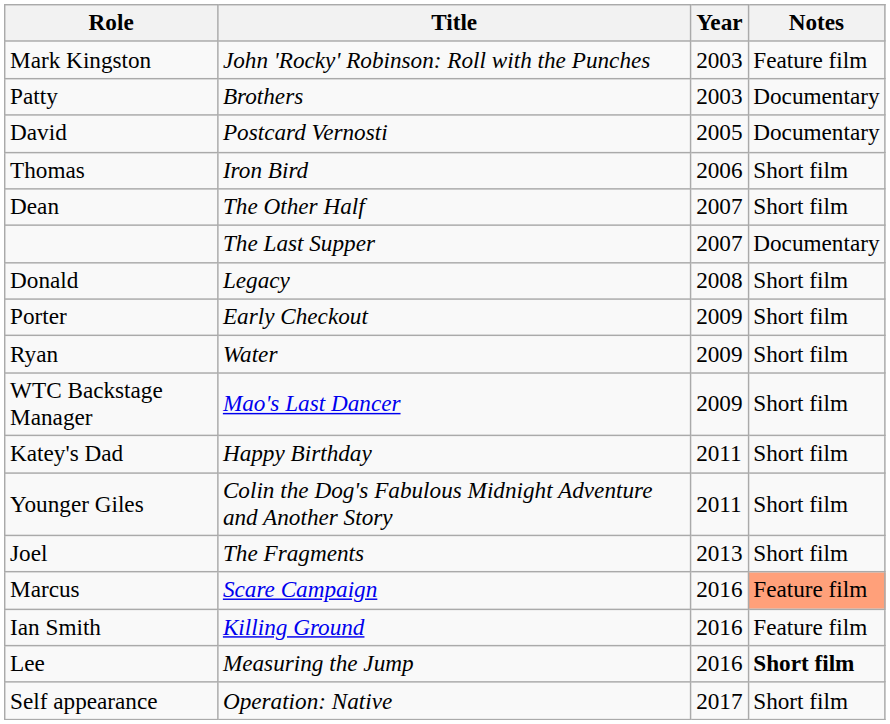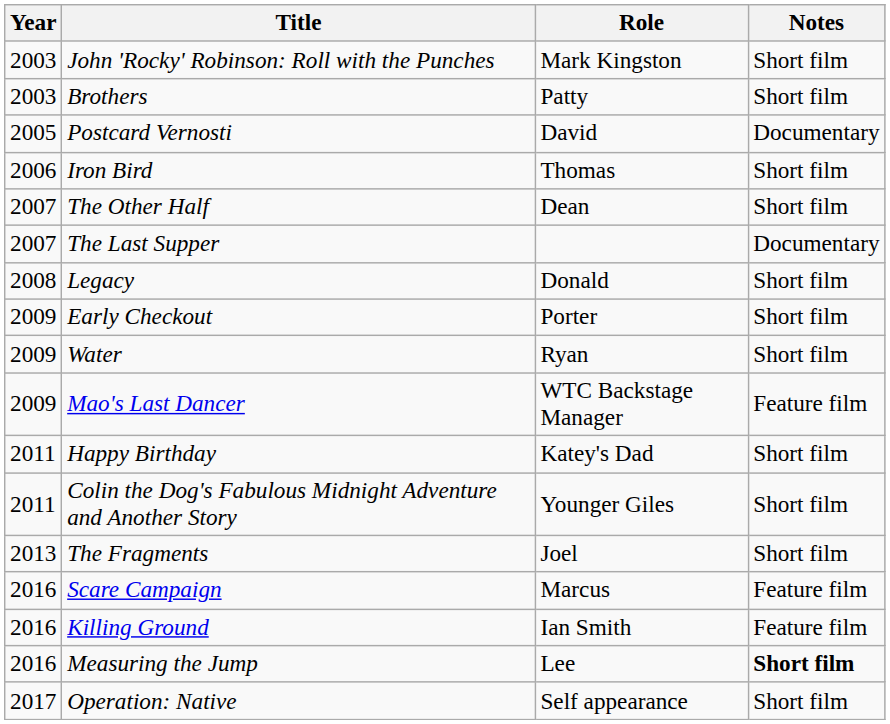columns swapped: Year <-> Role
John 'Rocky' Robinson: Roll with the Punches | Notes: Feature film -> Short film
Brothers | Notes: Documentary -> Short film
Mao's Last Dancer | Notes: Short film -> Feature film
Scare Campaign | Notes: lightsalmon background -> no background
